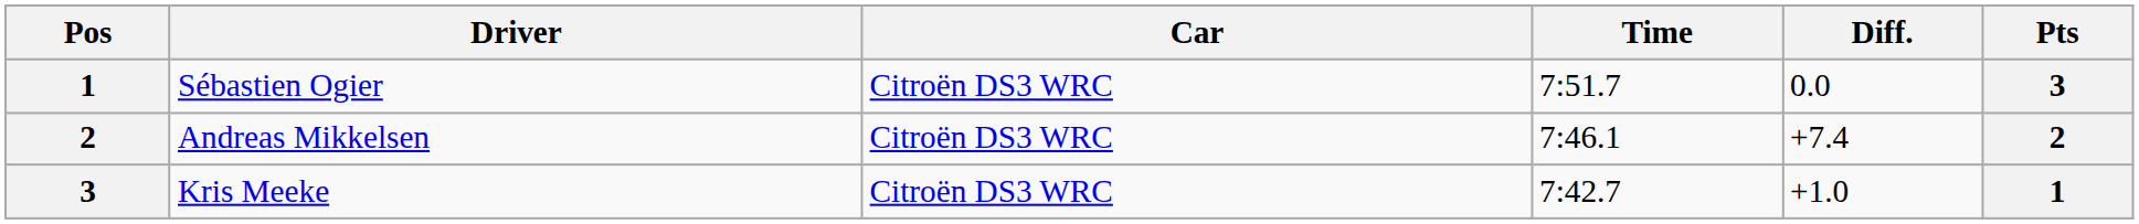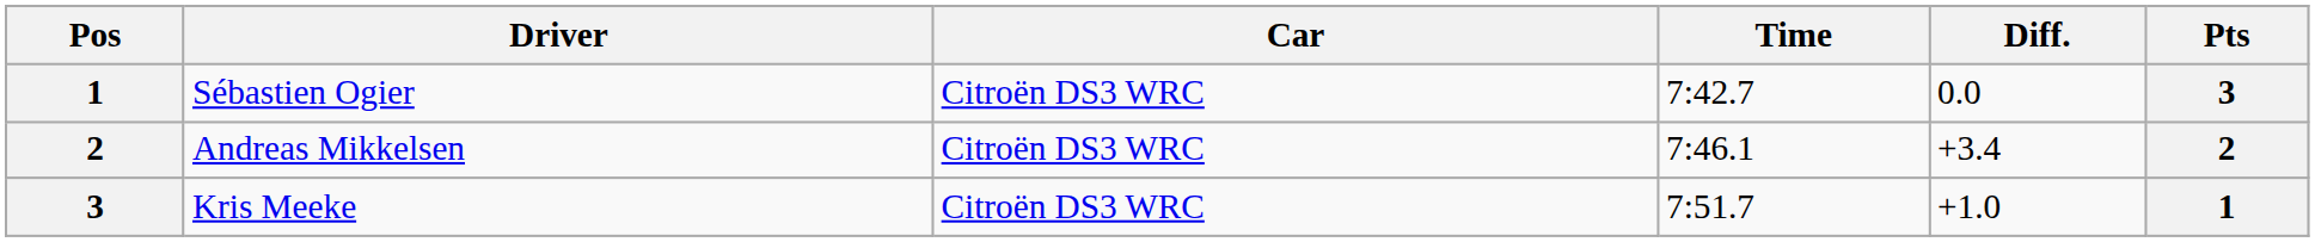Sébastien Ogier | Time: 7:51.7 -> 7:42.7
Andreas Mikkelsen | Diff.: +7.4 -> +3.4
Kris Meeke | Time: 7:42.7 -> 7:51.7
